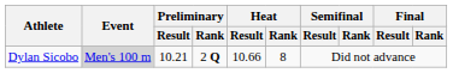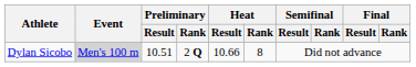Dylan Sicobo | Preliminary / Result: 10.21 -> 10.51
